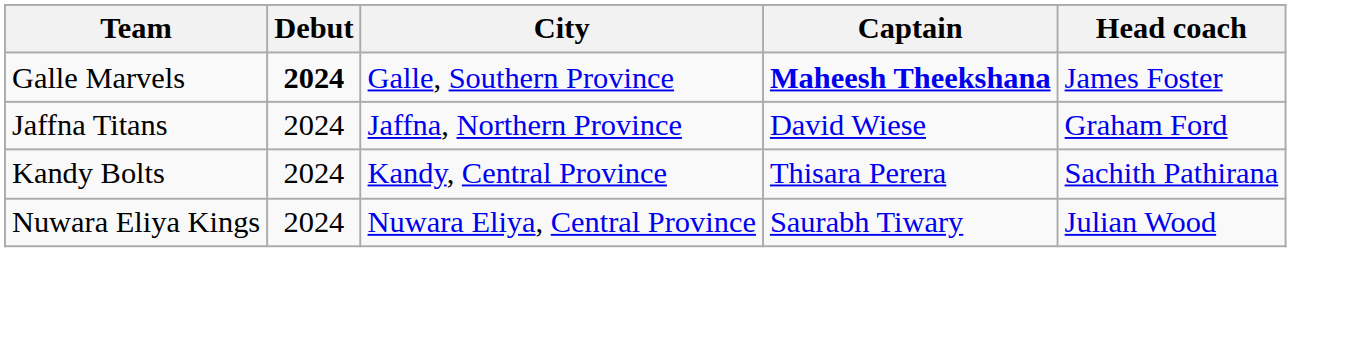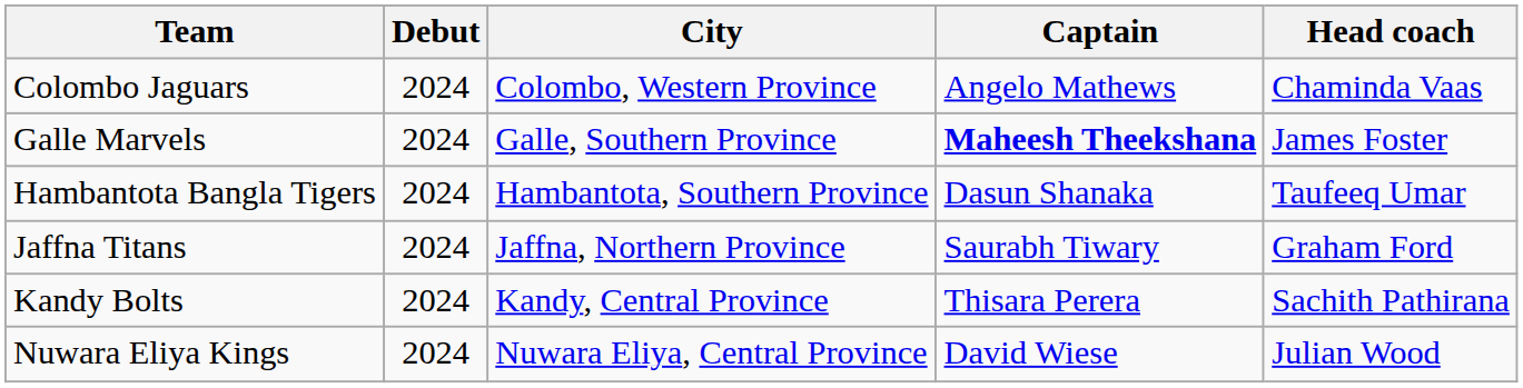+ row: Colombo Jaguars | 2024 | Colombo, Western Province | Angelo Mathews | Chaminda Vaas
Galle Marvels | Debut: bold -> normal
+ row: Hambantota Bangla Tigers | 2024 | Hambantota, Southern Province | Dasun Shanaka | Taufeeq Umar
Jaffna Titans | Captain: David Wiese -> Saurabh Tiwary
Nuwara Eliya Kings | Captain: Saurabh Tiwary -> David Wiese
